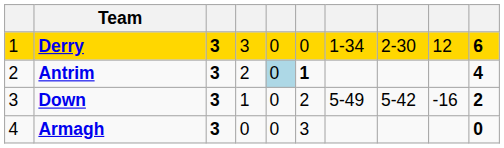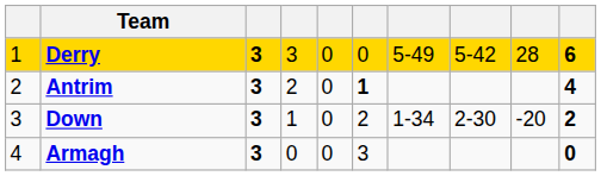Derry | column 7: 1-34 -> 5-49
Derry | column 8: 2-30 -> 5-42
Derry | column 9: 12 -> 28
Antrim | column 5: lightblue background -> no background
Down | column 7: 5-49 -> 1-34
Down | column 8: 5-42 -> 2-30
Down | column 9: -16 -> -20
